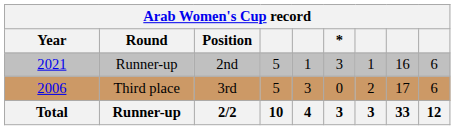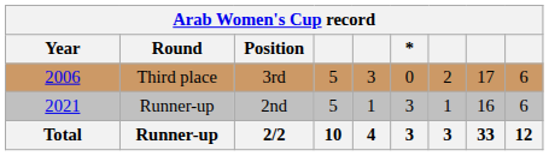rows swapped: Third place <-> Runner-up / 2nd
